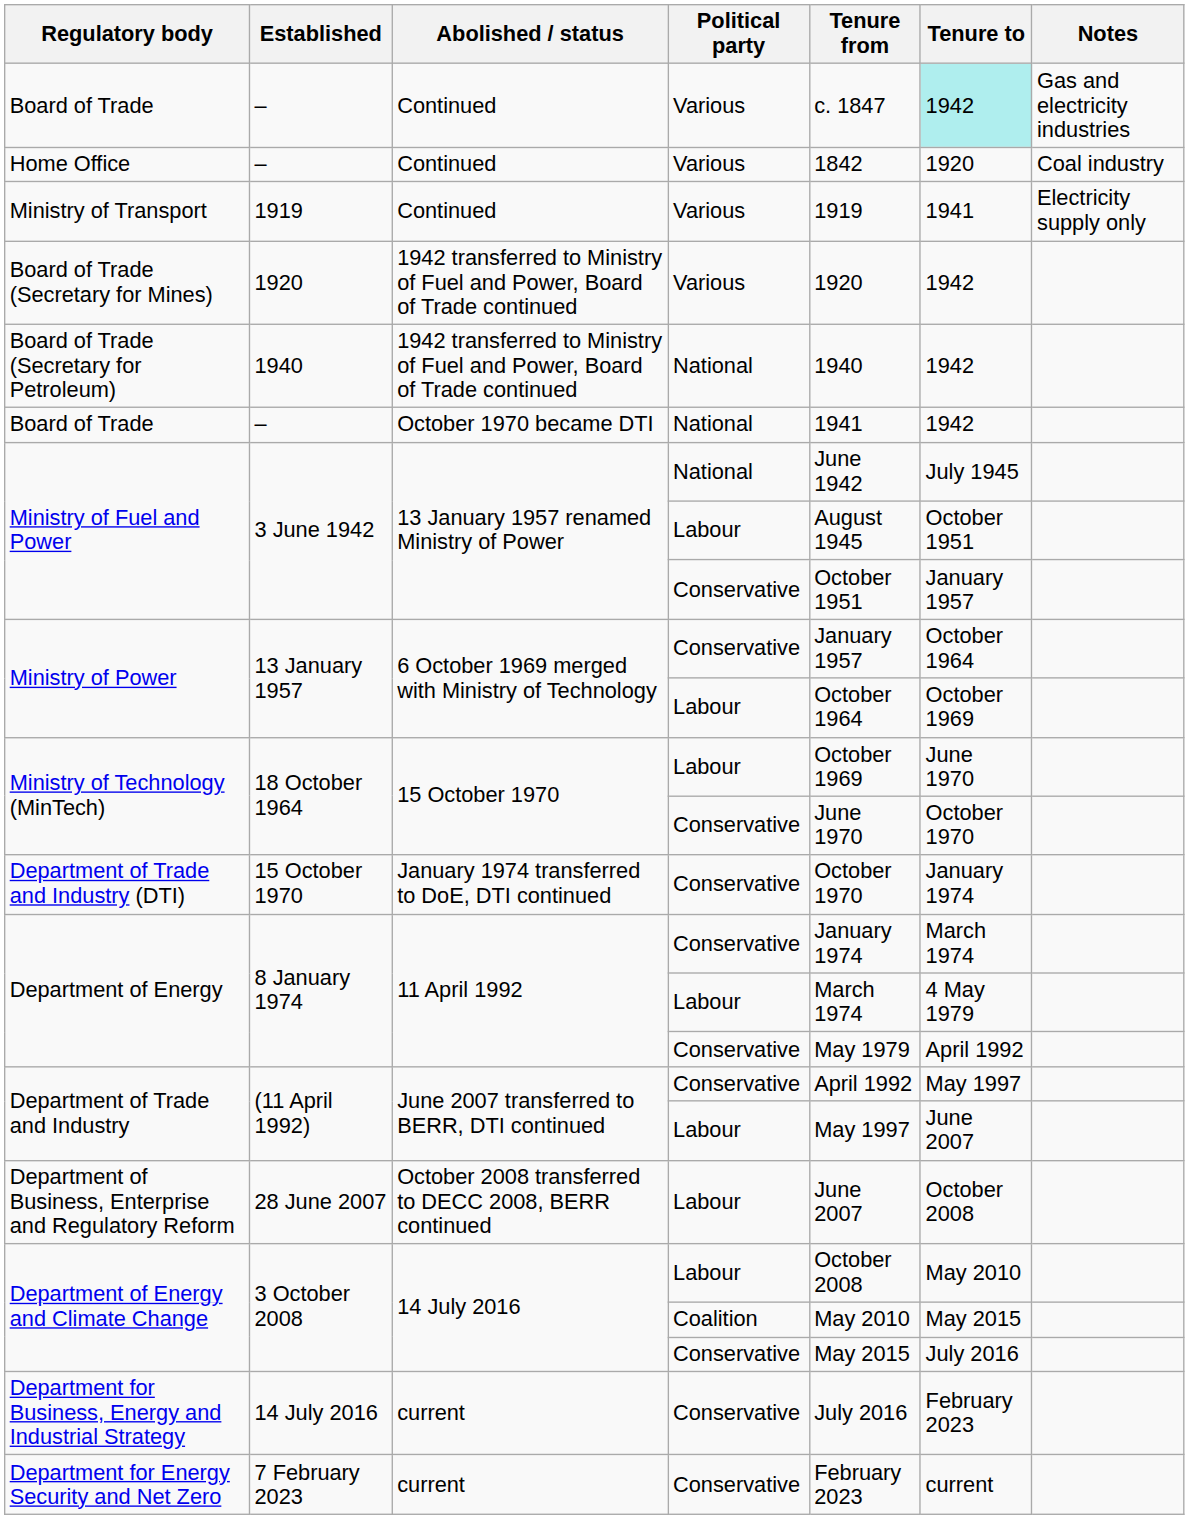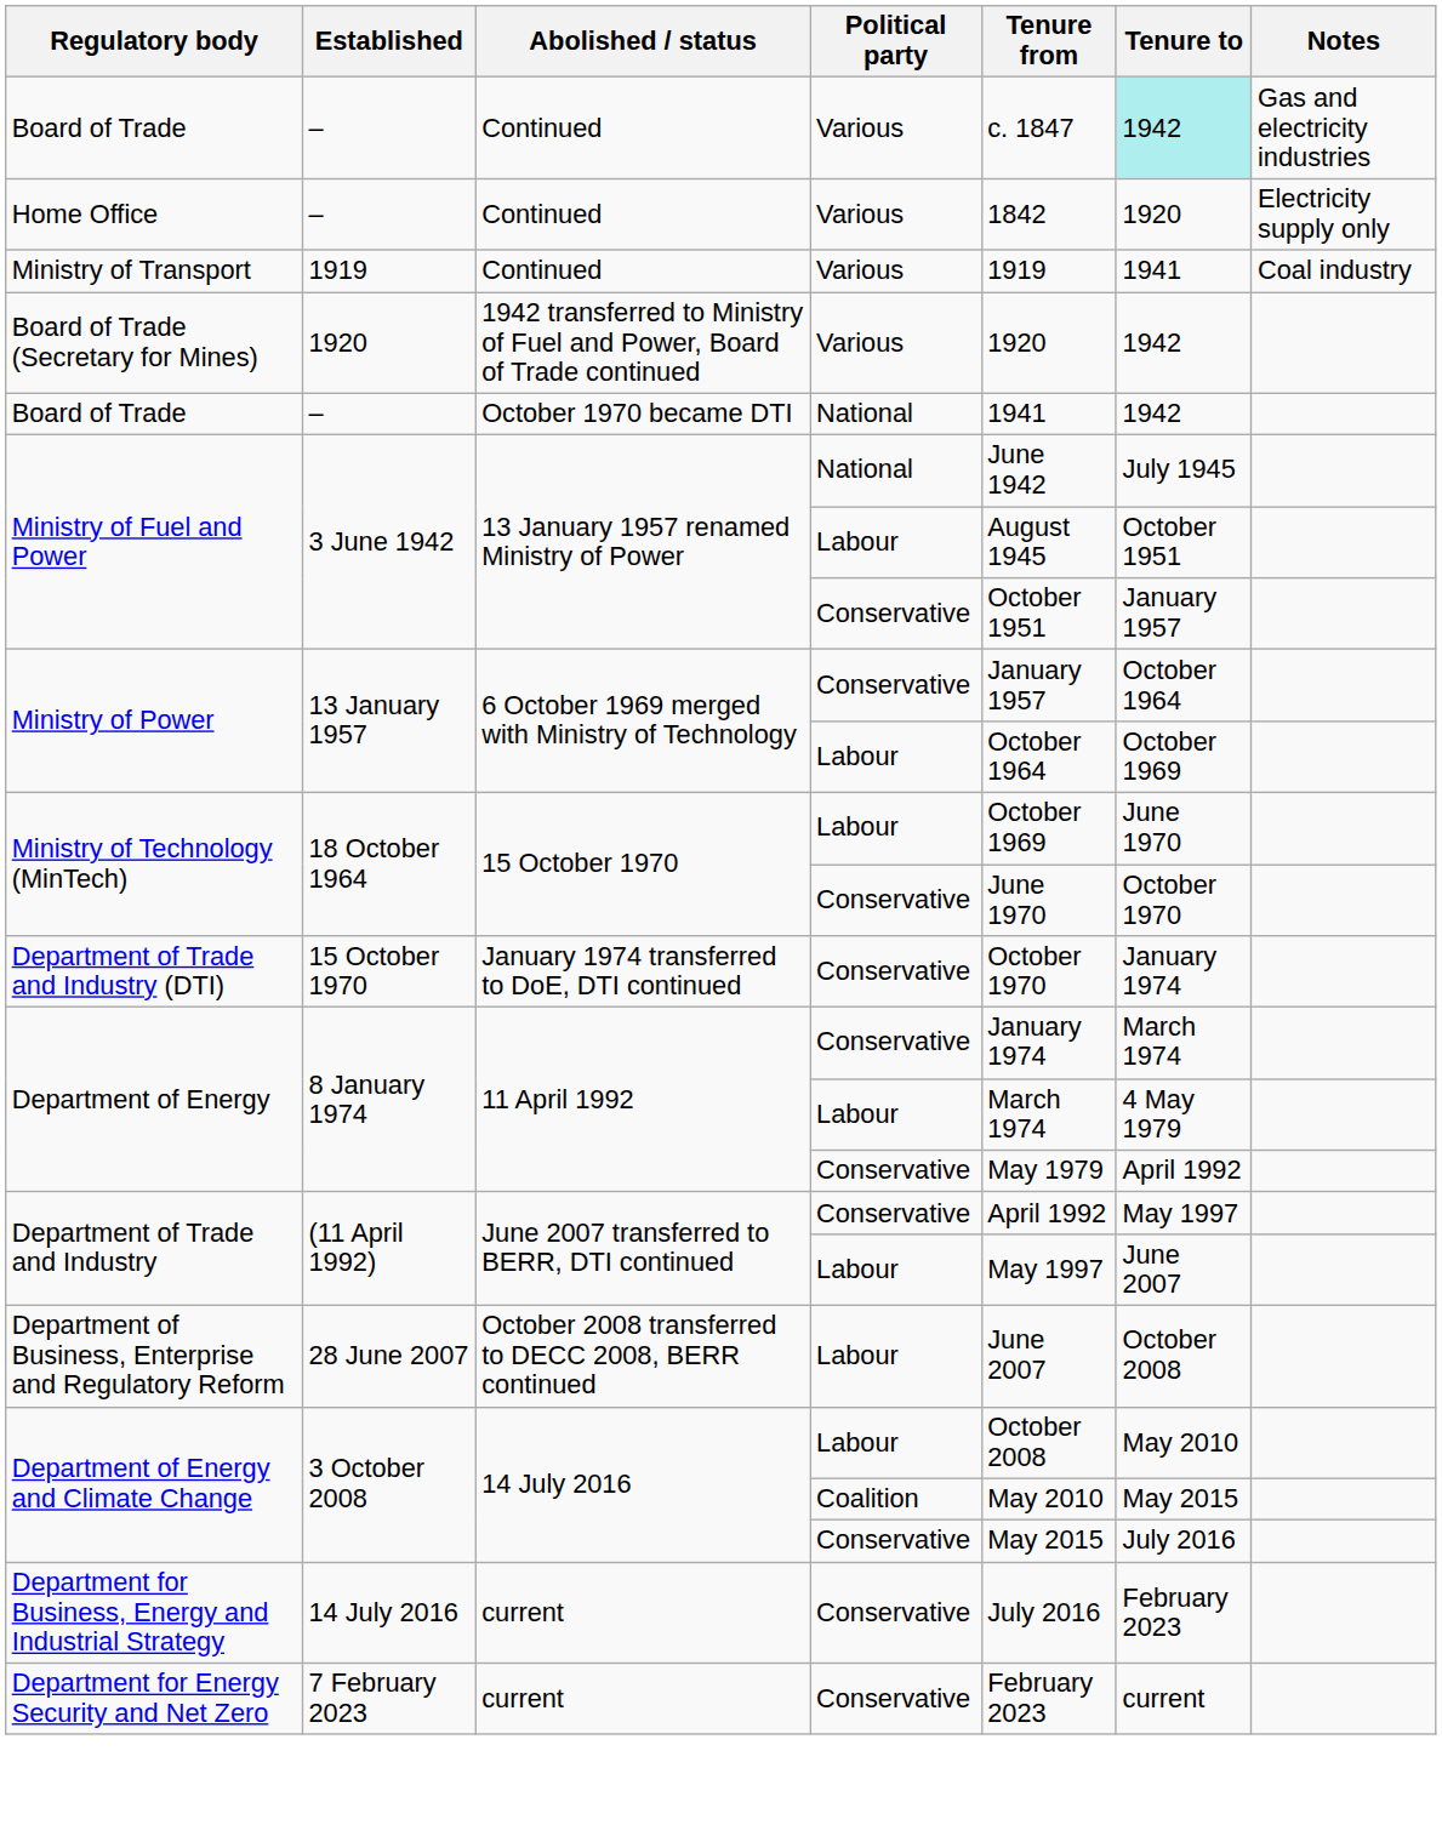Home Office | Notes: Coal industry -> Electricity supply only
Ministry of Transport | Notes: Electricity supply only -> Coal industry
- row: Board of Trade (Secretary for Petroleum) | 1940 | 1942 transferred to Ministry of Fuel and Power, Board of Trade continued | National | 1940 | 1942
